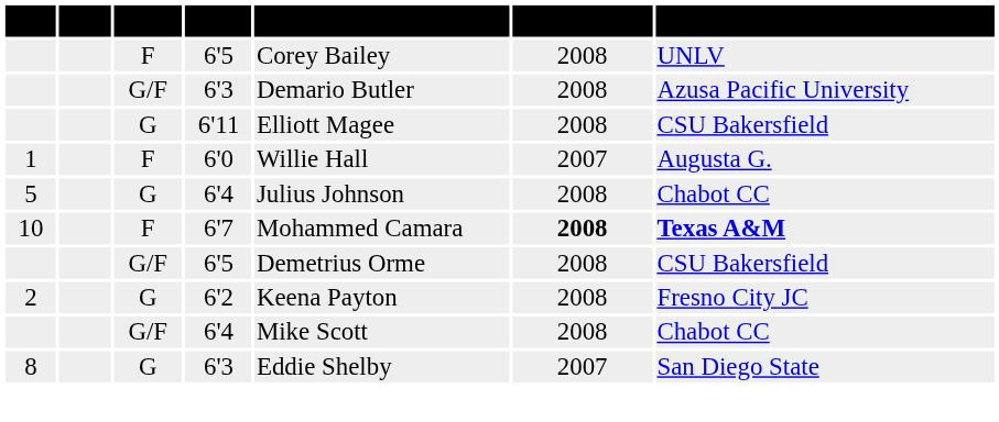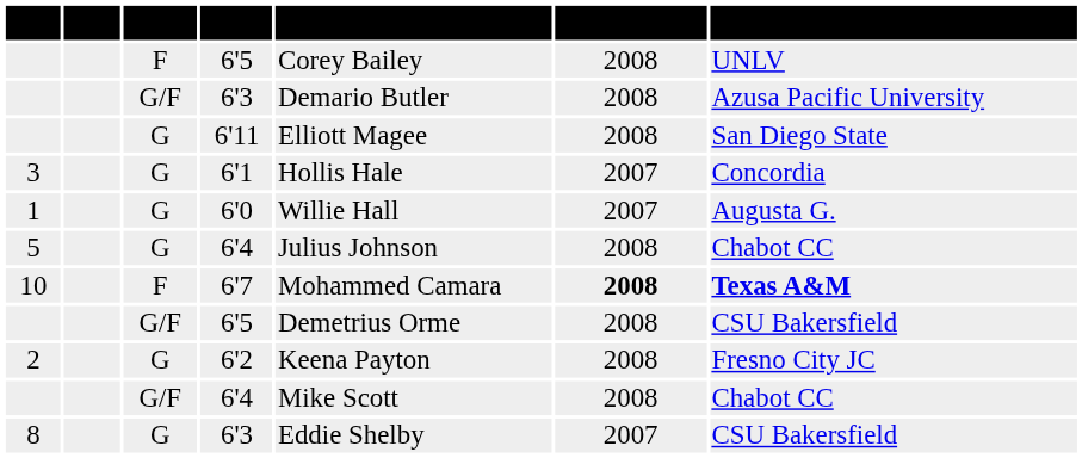6'11 | College: CSU Bakersfield -> San Diego State
+ row: 3 | G | 6'1 | Hollis Hale | 2007 | Concordia
6'0 | Pos.: F -> G
8 / 6'3 | College: San Diego State -> CSU Bakersfield
